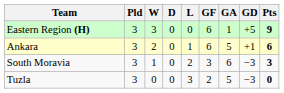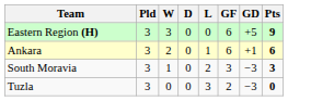- column: GA | 1 | 5 | 6 | 5
